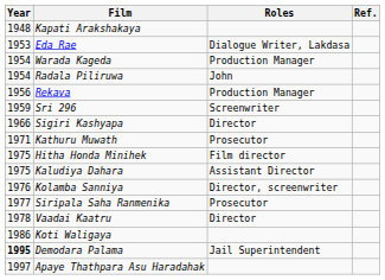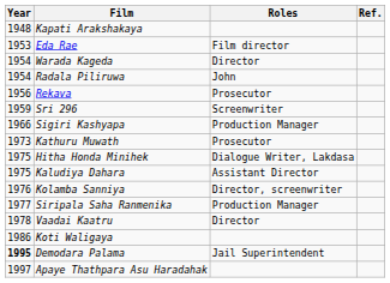Eda Rae | Roles: Dialogue Writer, Lakdasa -> Film director
Warada Kageda | Roles: Production Manager -> Director
Rekava | Roles: Production Manager -> Prosecutor
Sigiri Kashyapa | Roles: Director -> Production Manager
Kathuru Muwath | Year: 1971 -> 1973
Hitha Honda Minihek | Roles: Film director -> Dialogue Writer, Lakdasa
Siripala Saha Ranmenika | Roles: Prosecutor -> Production Manager
